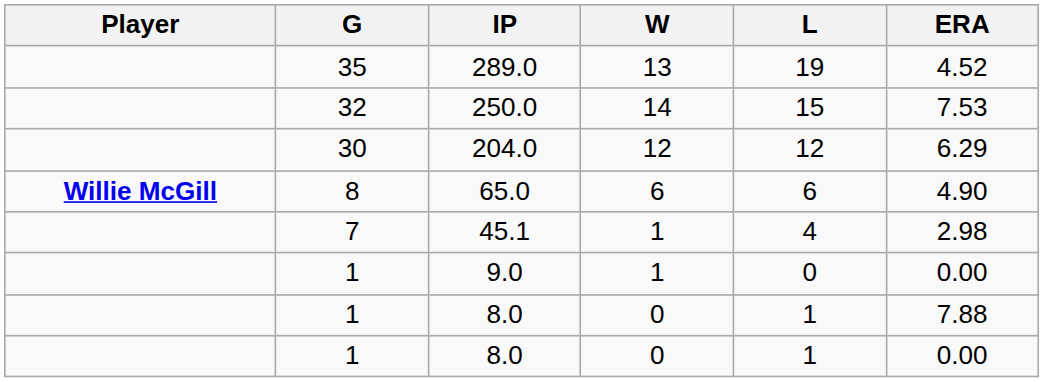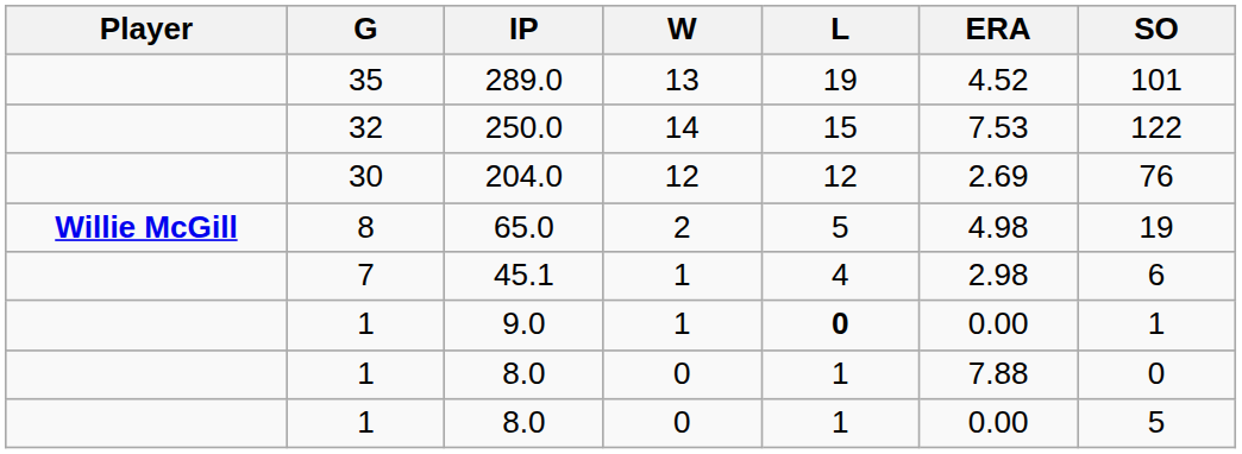+ column: SO | 101 | 122 | 76 | 19 | 6 | 1 | 0 | 5
204.0 | ERA: 6.29 -> 2.69
65.0 | W: 6 -> 2
65.0 | L: 6 -> 5
65.0 | ERA: 4.90 -> 4.98
9.0 | L: normal -> bold
